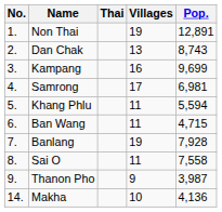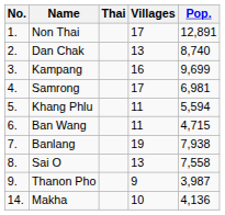Non Thai | Villages: 19 -> 17
Dan Chak | Pop.: 8,743 -> 8,740
Banlang | Pop.: 7,928 -> 7,938
Sai O | Villages: 11 -> 13
